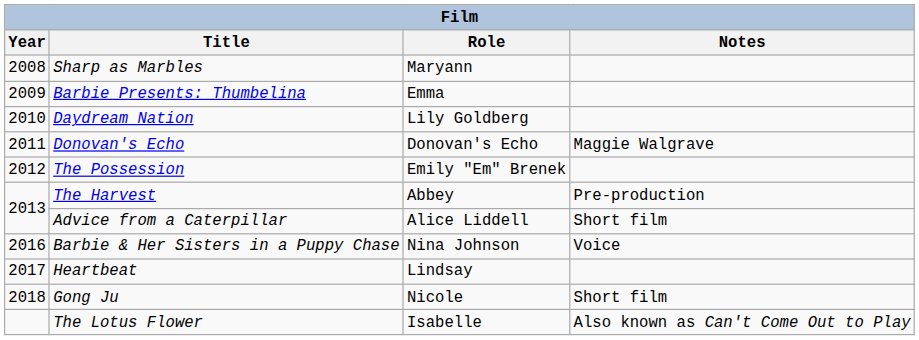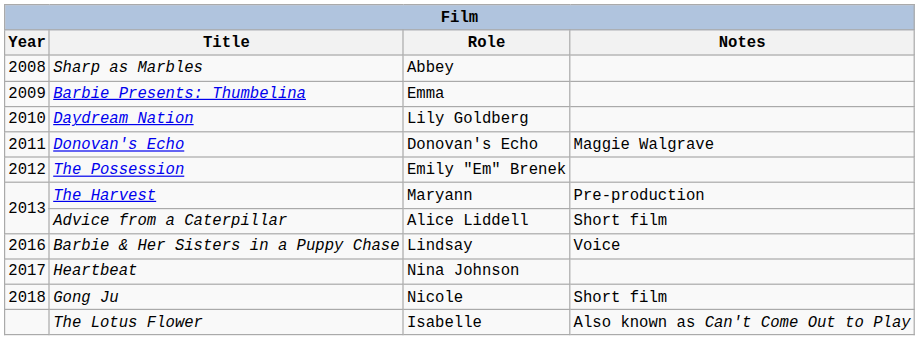Sharp as Marbles | Role: Maryann -> Abbey
The Harvest | Role: Abbey -> Maryann
Barbie & Her Sisters in a Puppy Chase | Role: Nina Johnson -> Lindsay
Heartbeat | Role: Lindsay -> Nina Johnson
